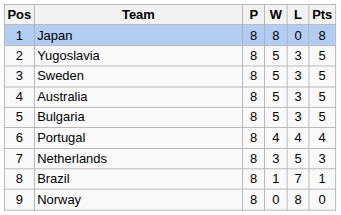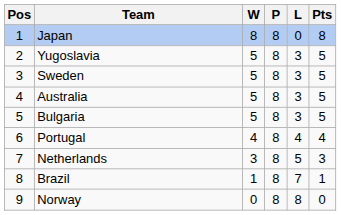columns swapped: P <-> W
